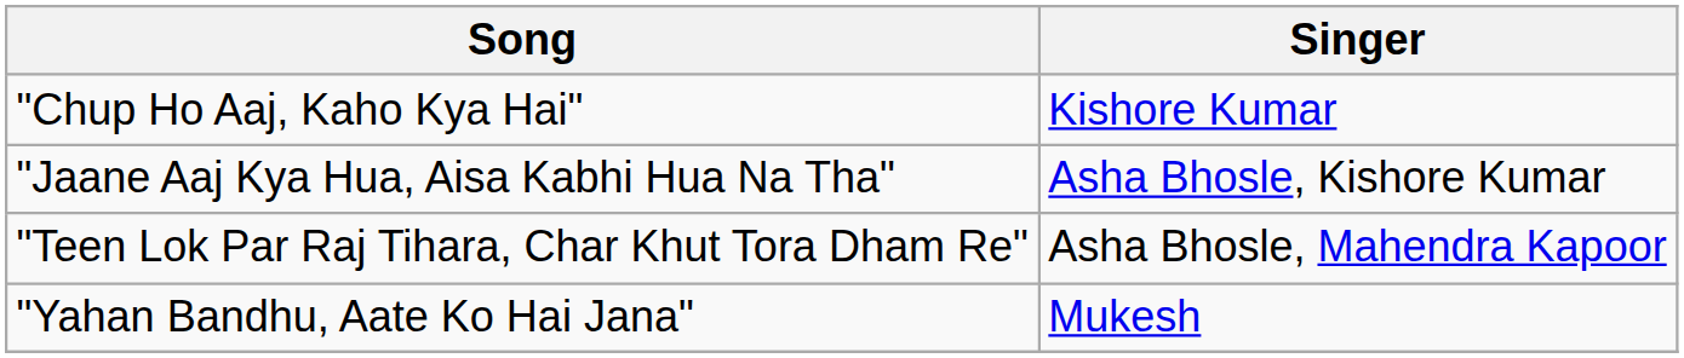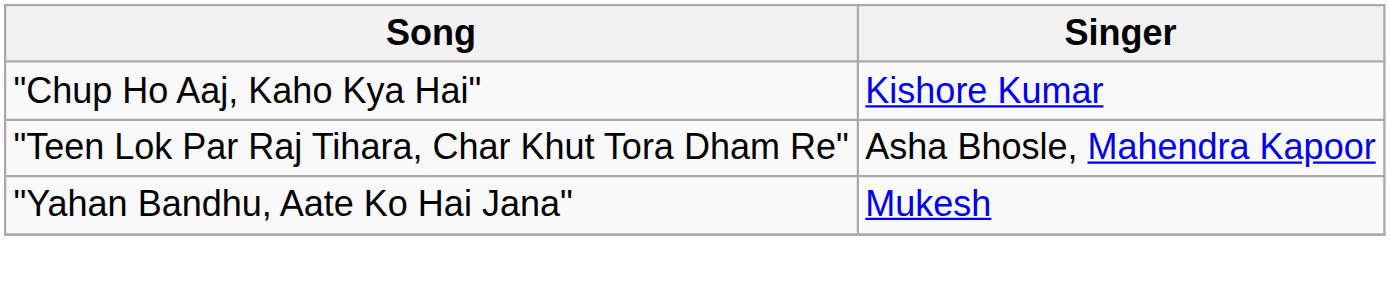- row: "Jaane Aaj Kya Hua, Aisa Kabhi Hua Na Tha" | Asha Bhosle, Kishore Kumar
